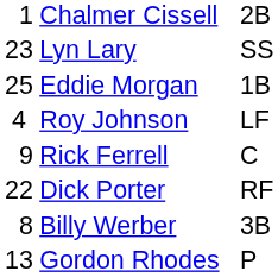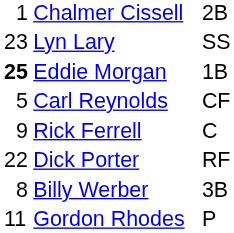Eddie Morgan | column 1: normal -> bold
- row: 4 | Roy Johnson | LF
+ row: 5 | Carl Reynolds | CF
Gordon Rhodes | column 1: 13 -> 11
